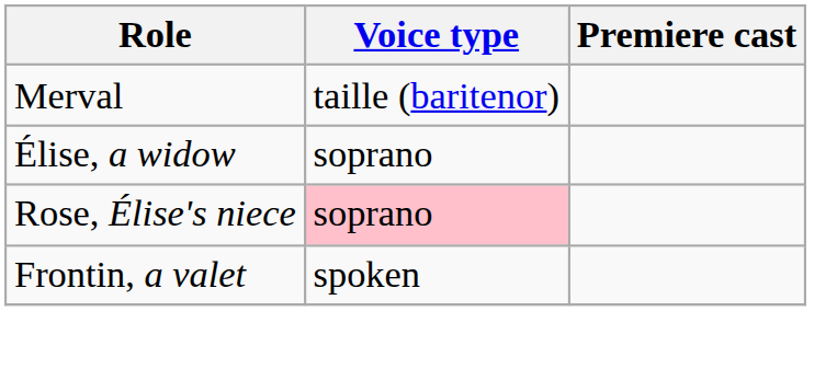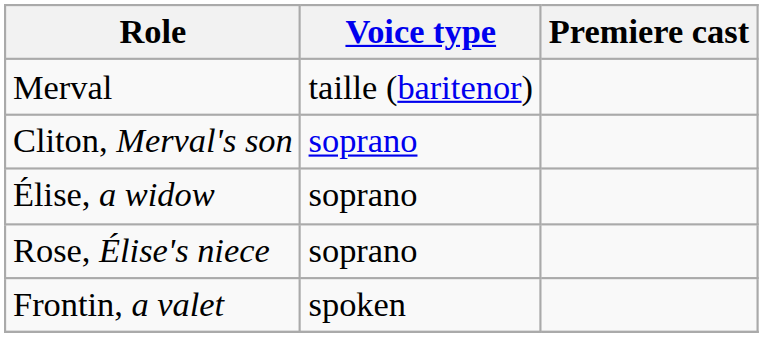+ row: Cliton, Merval's son | soprano
Rose, Élise's niece | Voice type: pink background -> no background
